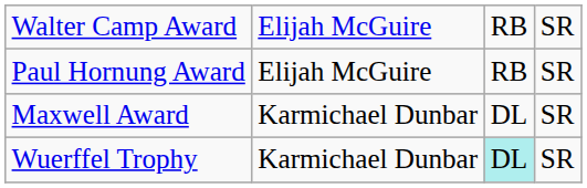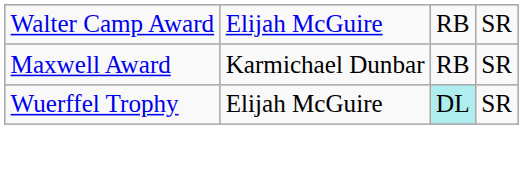- row: Paul Hornung Award | Elijah McGuire | RB | SR
Maxwell Award | column 3: DL -> RB
Wuerffel Trophy | column 2: Karmichael Dunbar -> Elijah McGuire
